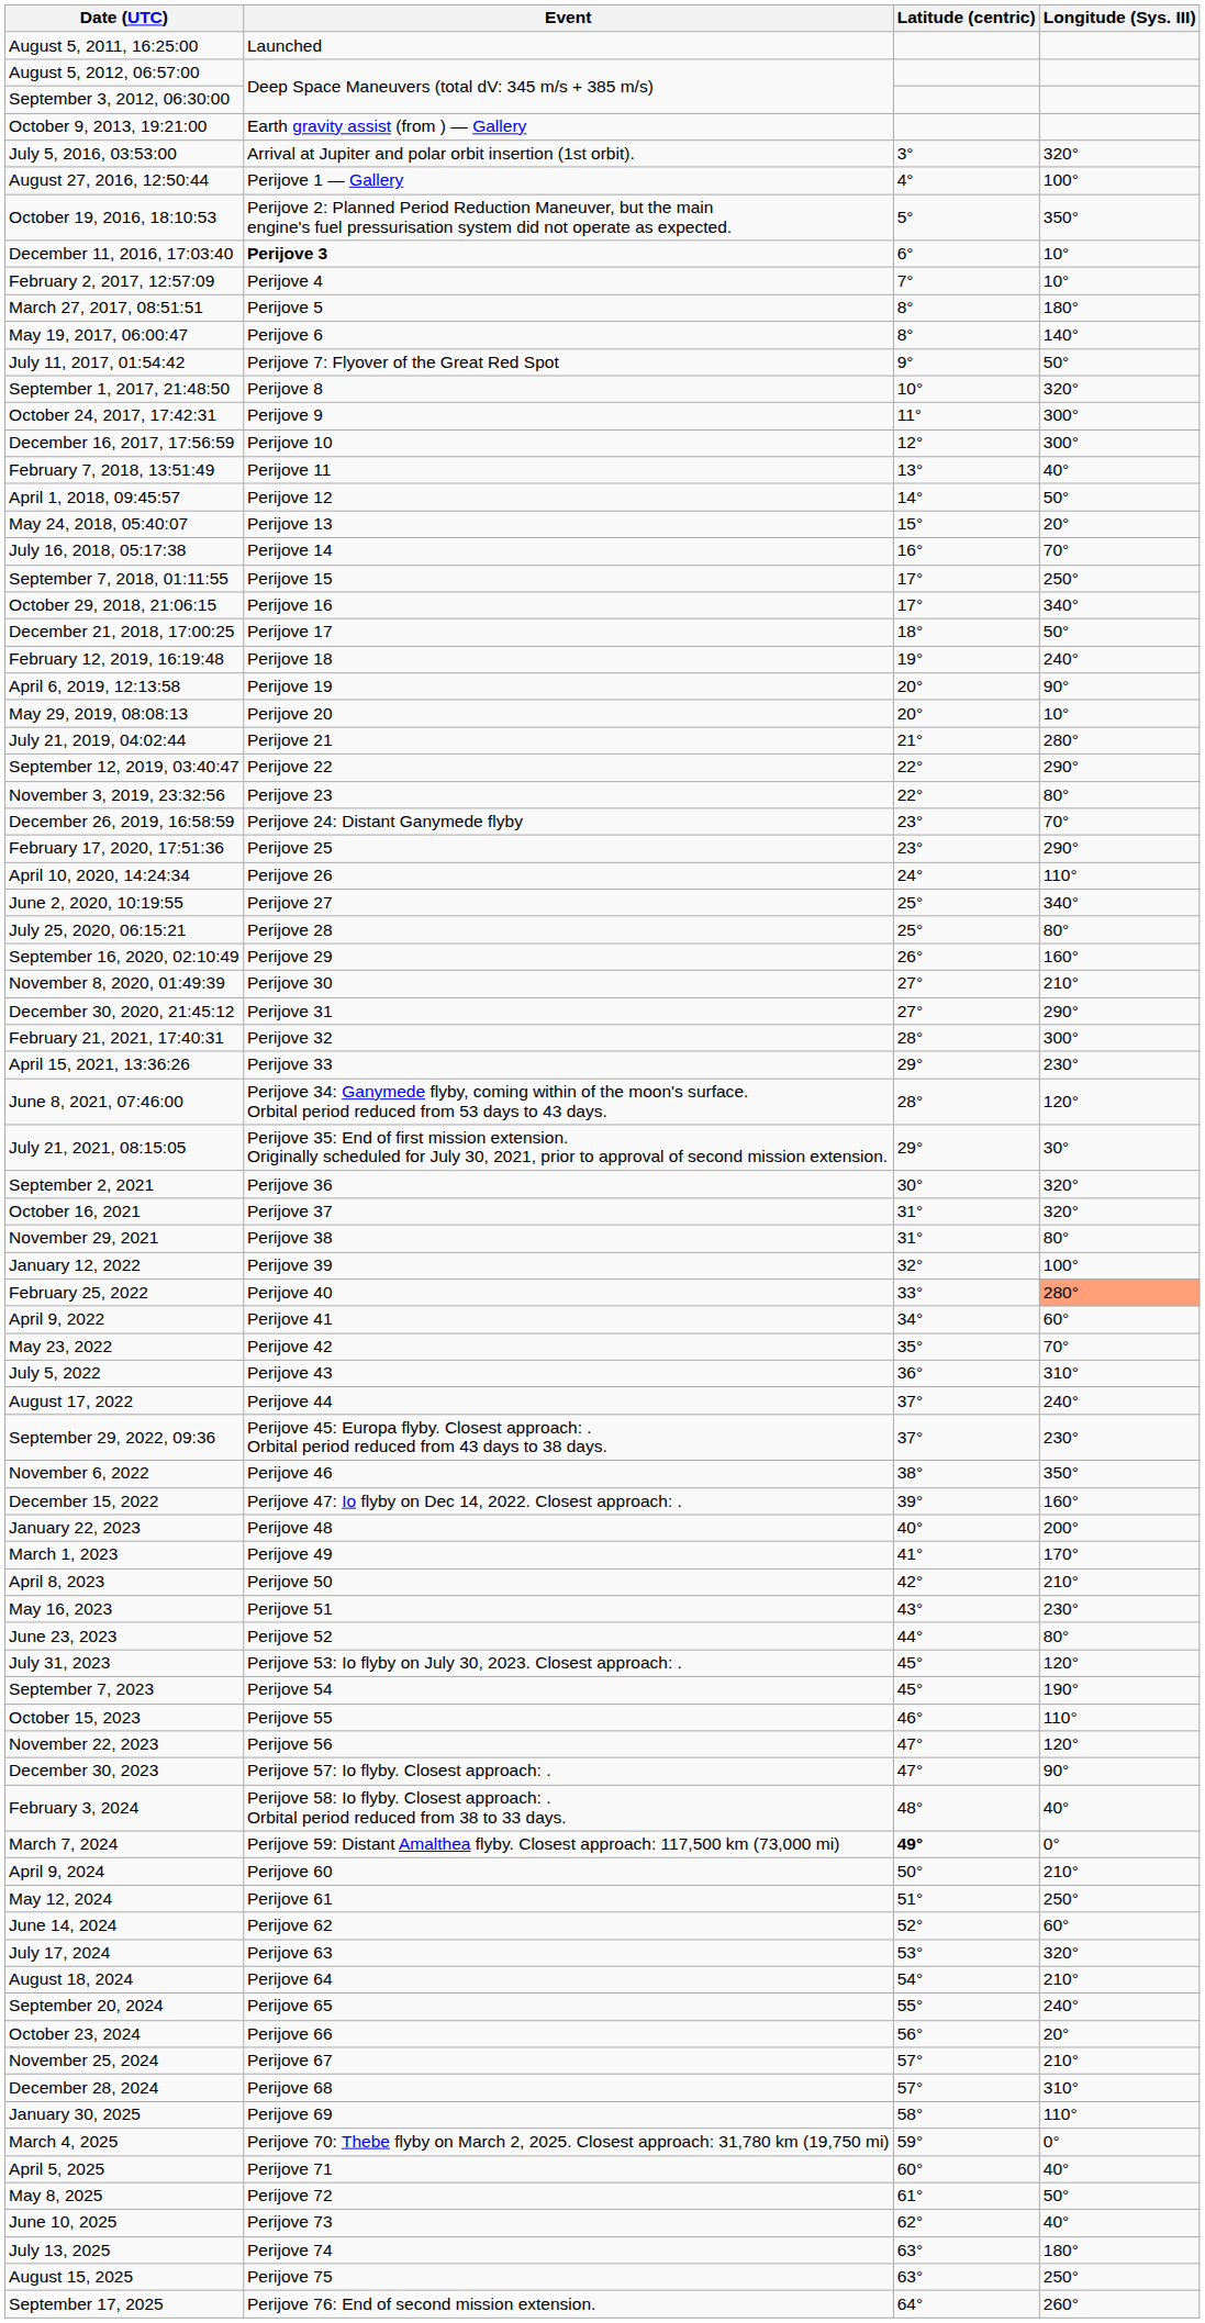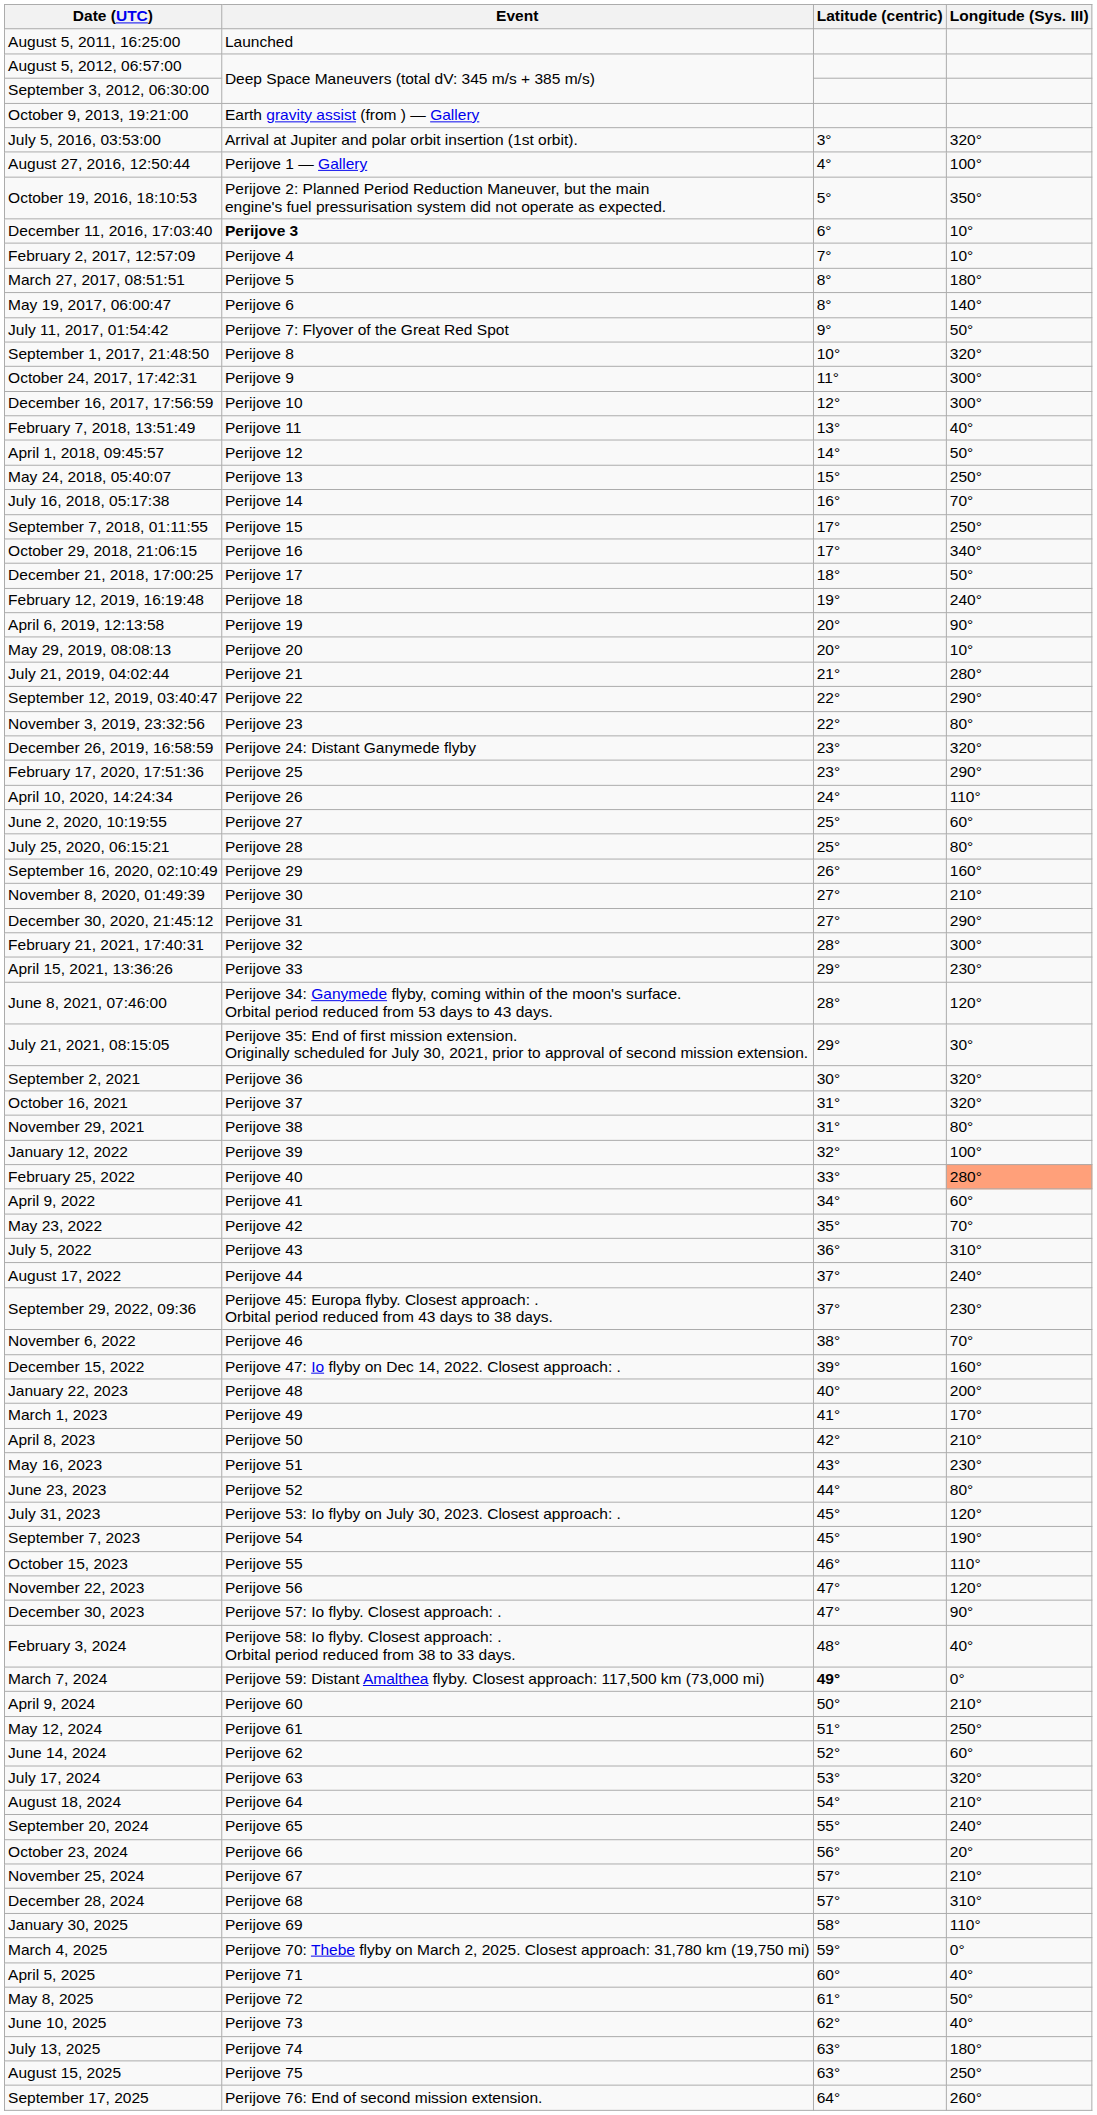May 24, 2018, 05:40:07 | Longitude (Sys. III): 20° -> 250°
December 26, 2019, 16:58:59 | Longitude (Sys. III): 70° -> 320°
June 2, 2020, 10:19:55 | Longitude (Sys. III): 340° -> 60°
November 6, 2022 | Longitude (Sys. III): 350° -> 70°
